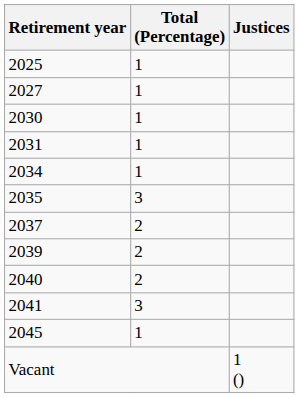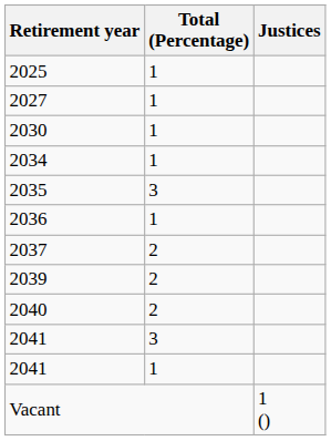- row: 2031 | 1
+ row: 2036 | 1
+ row: 2041 | 1
- row: 2045 | 1
